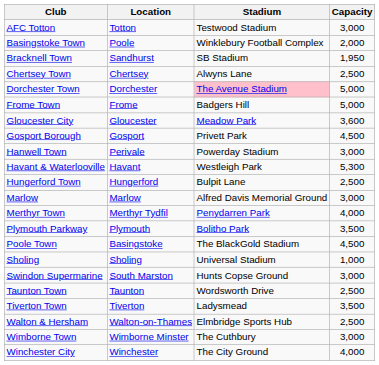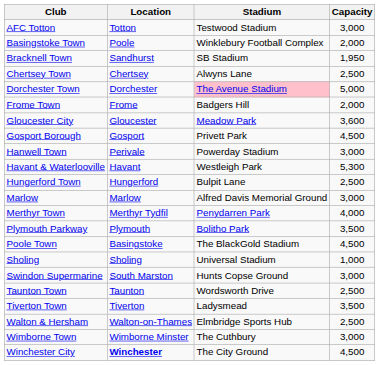Frome Town | Capacity: 5,000 -> 2,000
Winchester City | Location: normal -> bold
Winchester City | Capacity: 4,000 -> 4,500
